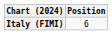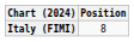Italy (FIMI) | Position: 6 -> 8
